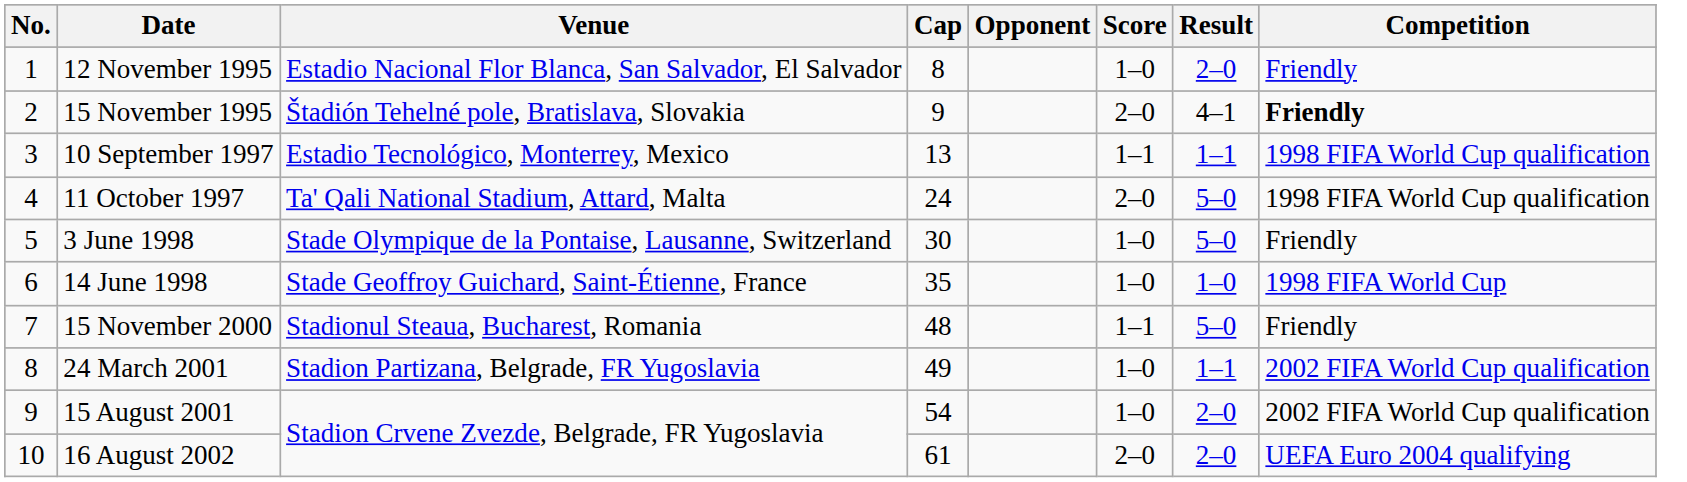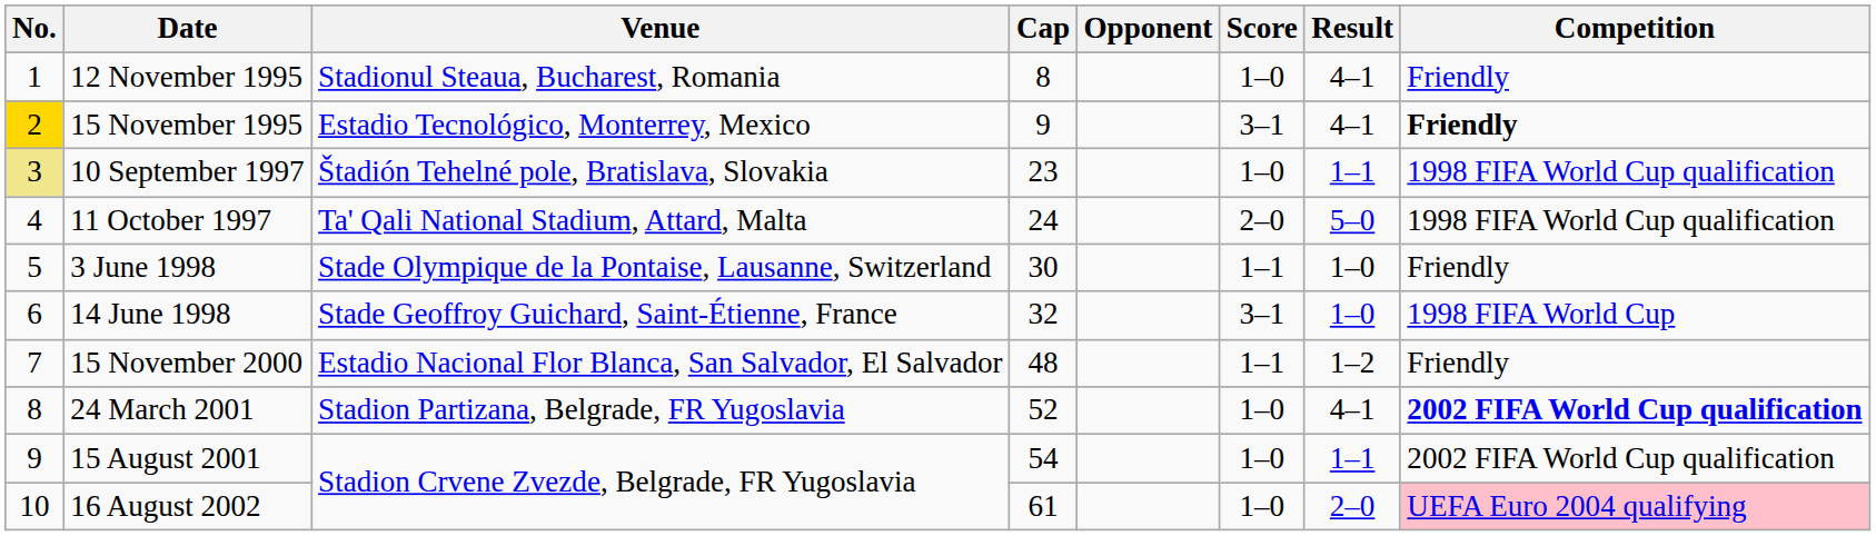12 November 1995 | Venue: Estadio Nacional Flor Blanca, San Salvador, El Salvador -> Stadionul Steaua, Bucharest, Romania
12 November 1995 | Result: 2–0 -> 4–1
15 November 1995 | No.: no background -> gold background
15 November 1995 | Venue: Štadión Tehelné pole, Bratislava, Slovakia -> Estadio Tecnológico, Monterrey, Mexico
15 November 1995 | Score: 2–0 -> 3–1
10 September 1997 | No.: no background -> khaki background
10 September 1997 | Venue: Estadio Tecnológico, Monterrey, Mexico -> Štadión Tehelné pole, Bratislava, Slovakia
10 September 1997 | Cap: 13 -> 23
10 September 1997 | Score: 1–1 -> 1–0
3 June 1998 | Score: 1–0 -> 1–1
3 June 1998 | Result: 5–0 -> 1–0
14 June 1998 | Cap: 35 -> 32
14 June 1998 | Score: 1–0 -> 3–1
15 November 2000 | Venue: Stadionul Steaua, Bucharest, Romania -> Estadio Nacional Flor Blanca, San Salvador, El Salvador
15 November 2000 | Result: 5–0 -> 1–2
24 March 2001 | Cap: 49 -> 52
24 March 2001 | Result: 1–1 -> 4–1
24 March 2001 | Competition: normal -> bold
15 August 2001 | Result: 2–0 -> 1–1
16 August 2002 | Score: 2–0 -> 1–0
16 August 2002 | Competition: no background -> pink background
